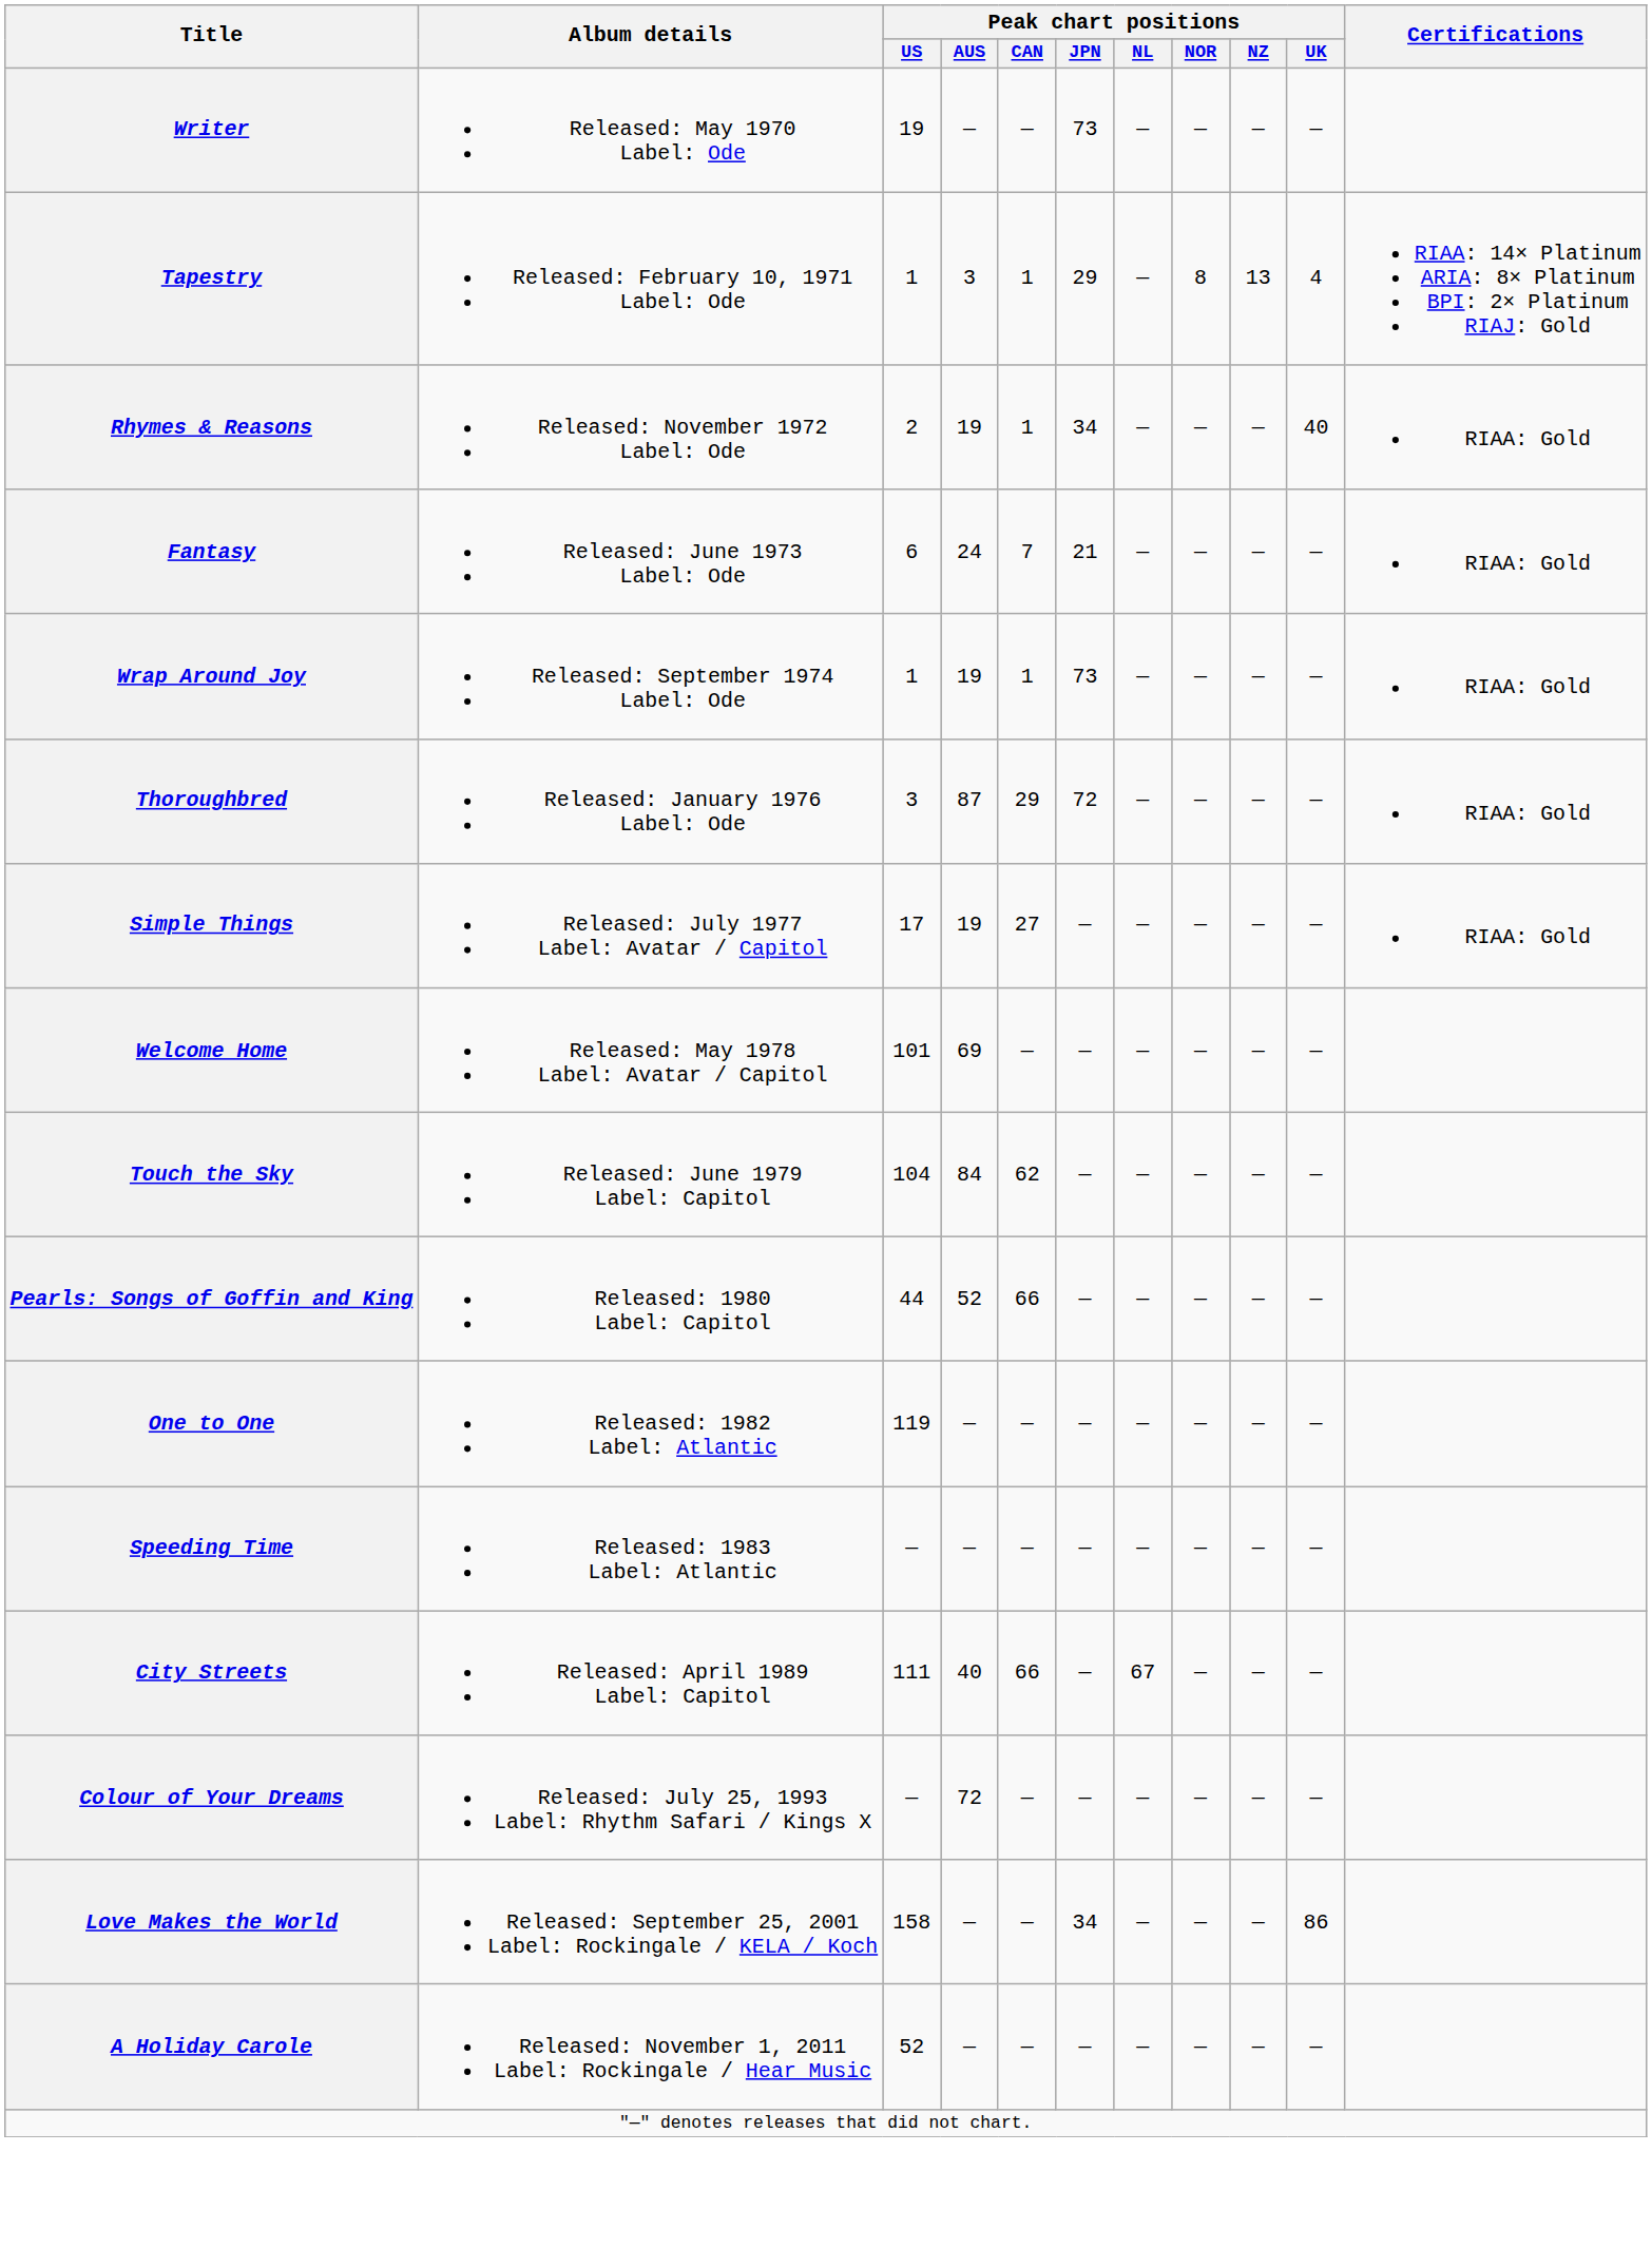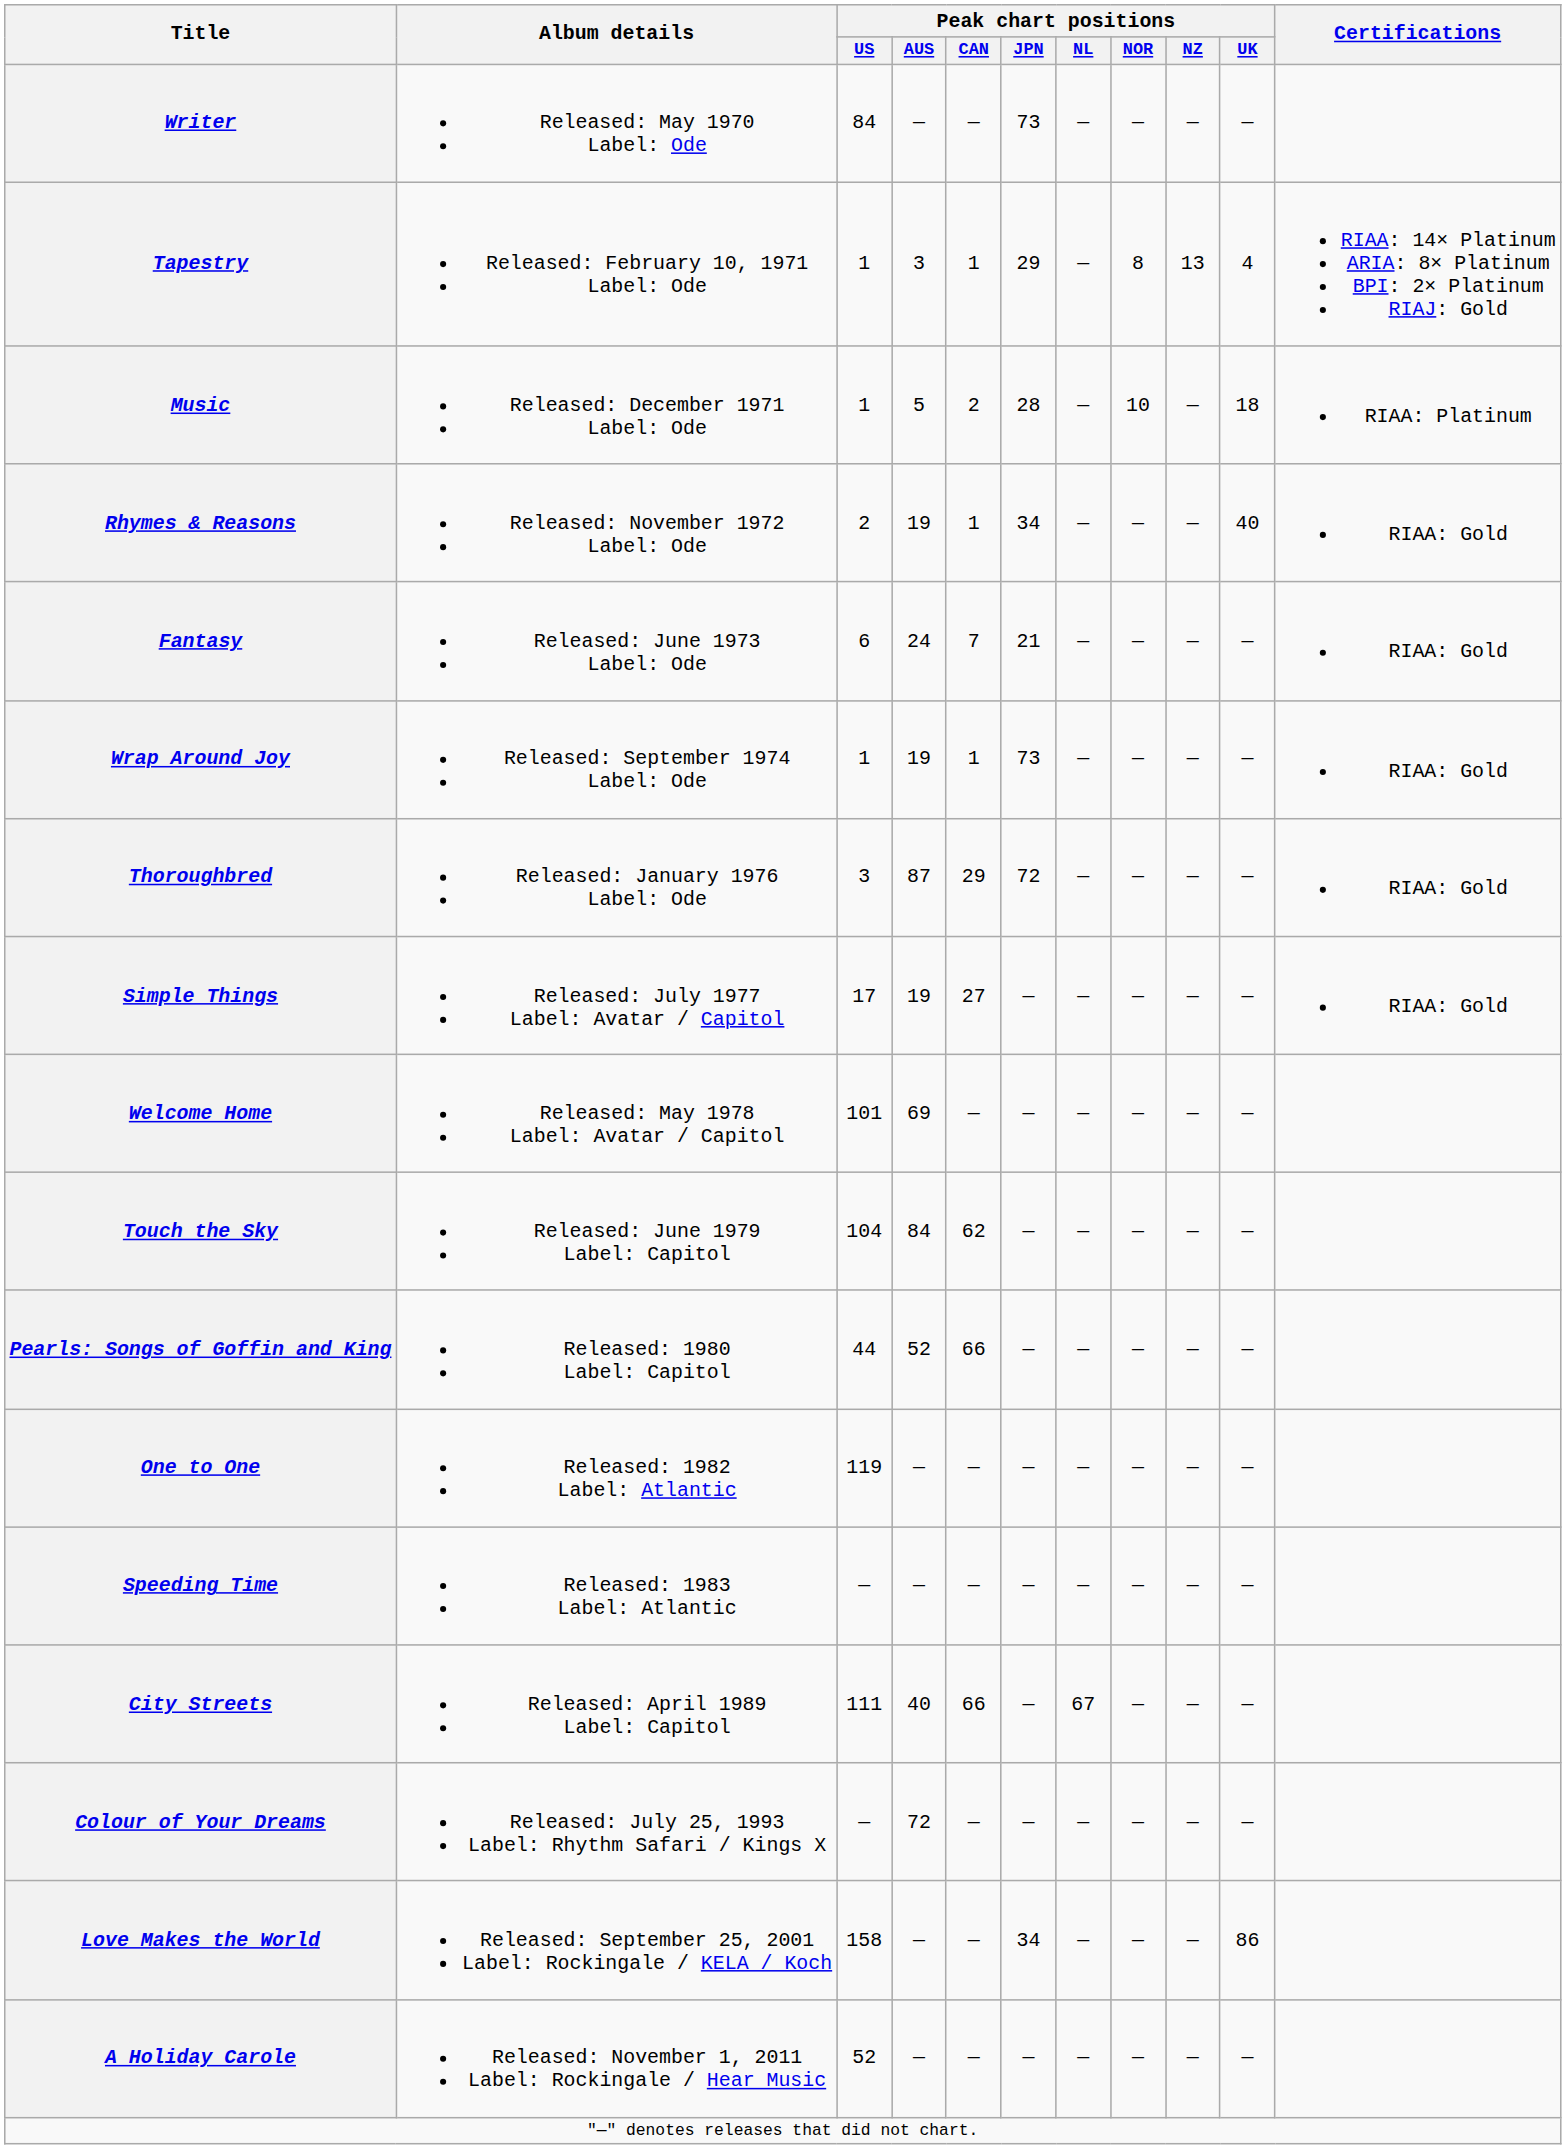Writer | Peak chart positions / US: 19 -> 84
+ row: Music | Released: December 1971 Label: Ode | 1 | 5 | 2 | 28 | — | 10 | — | 18 | RIAA: Platinum
